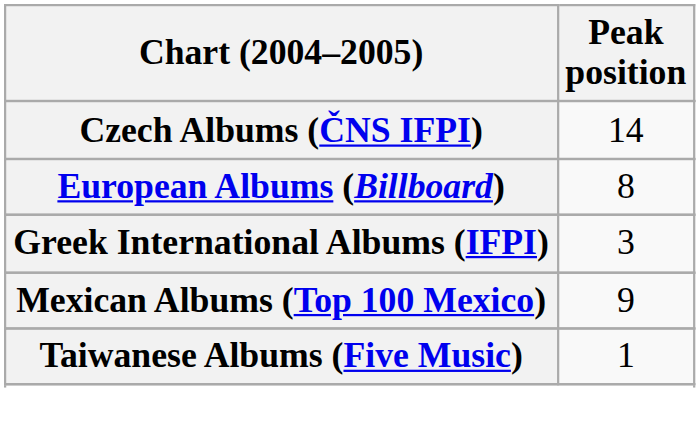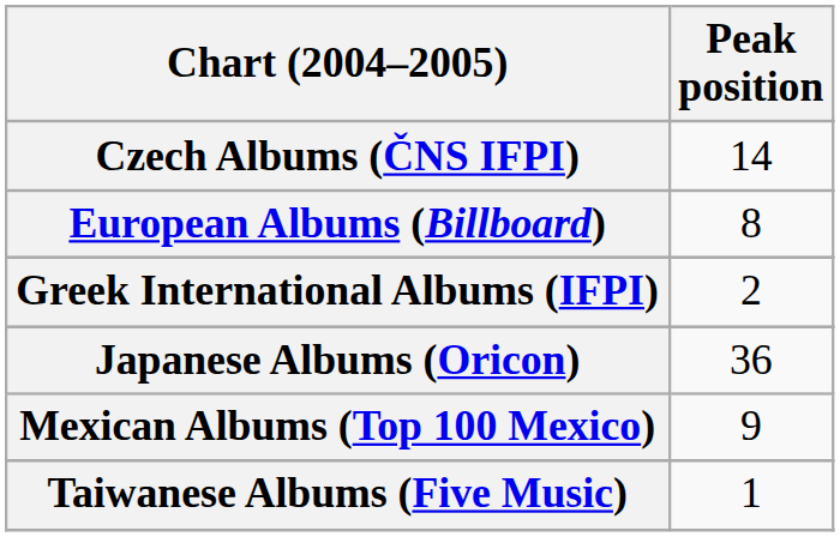Greek International Albums (IFPI) | Peak position: 3 -> 2
+ row: Japanese Albums (Oricon) | 36
